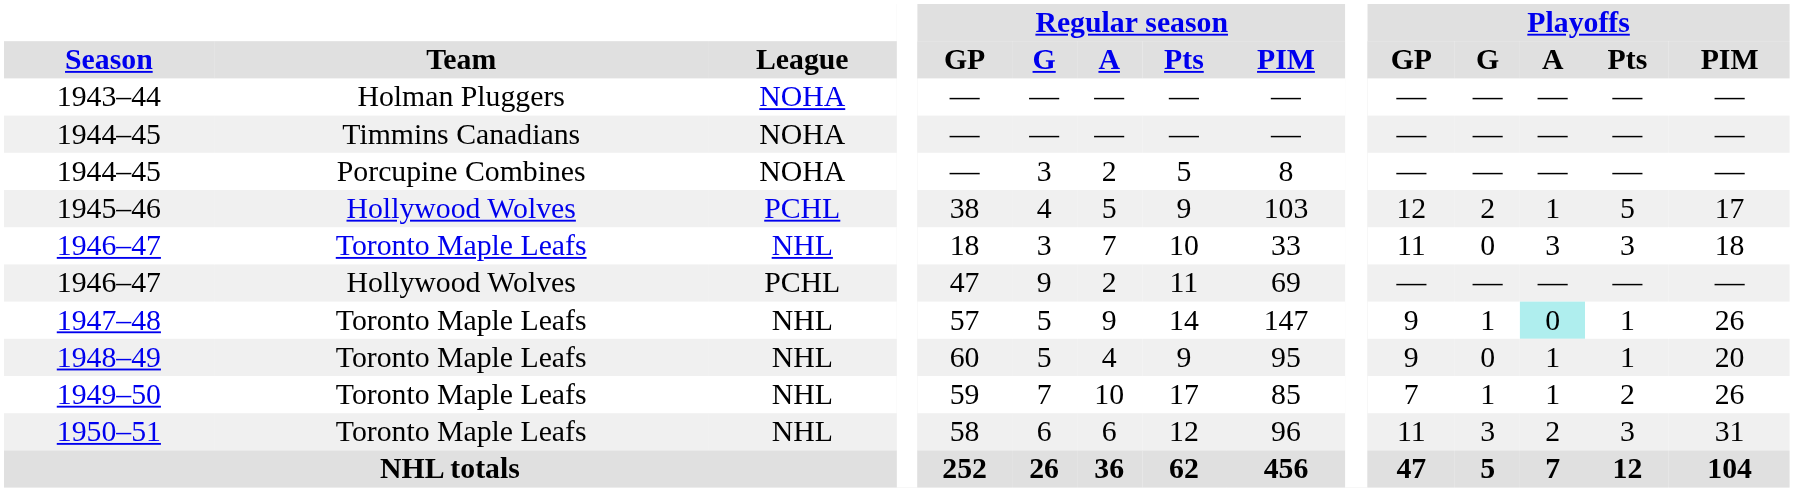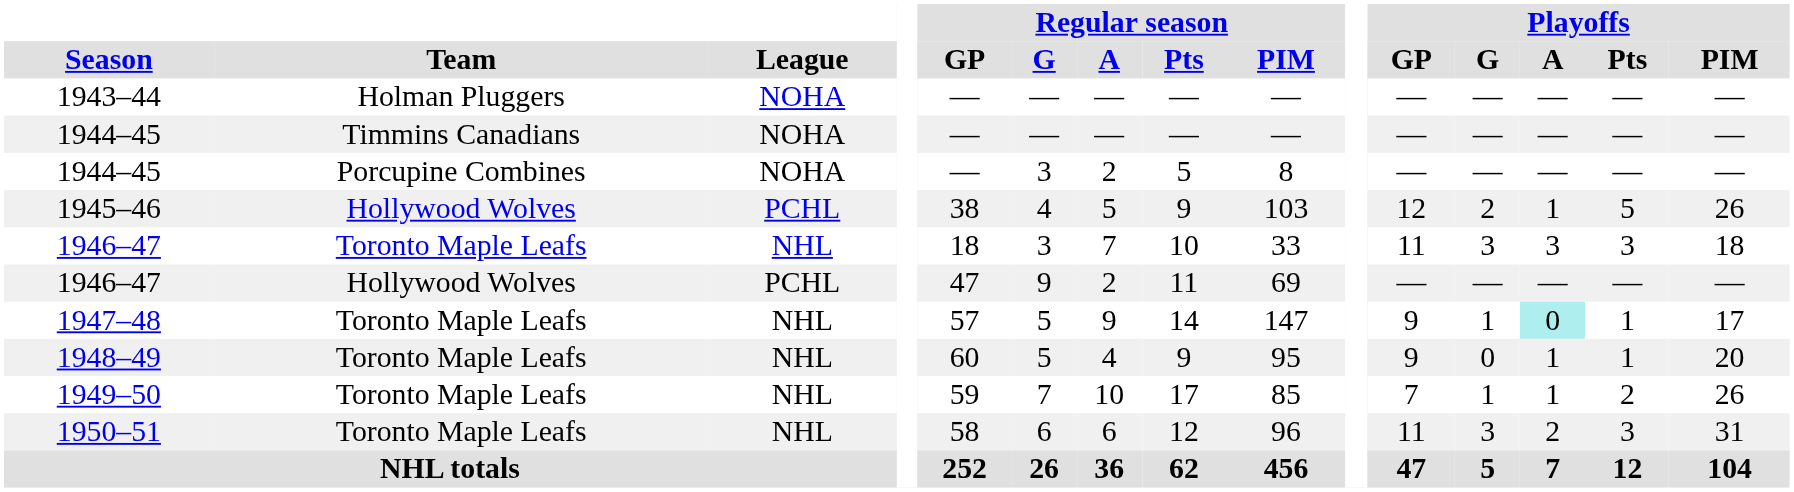1945–46 | Playoffs / PIM: 17 -> 26
1946–47 / Toronto Maple Leafs | Playoffs / G: 0 -> 3
1947–48 | Playoffs / PIM: 26 -> 17
